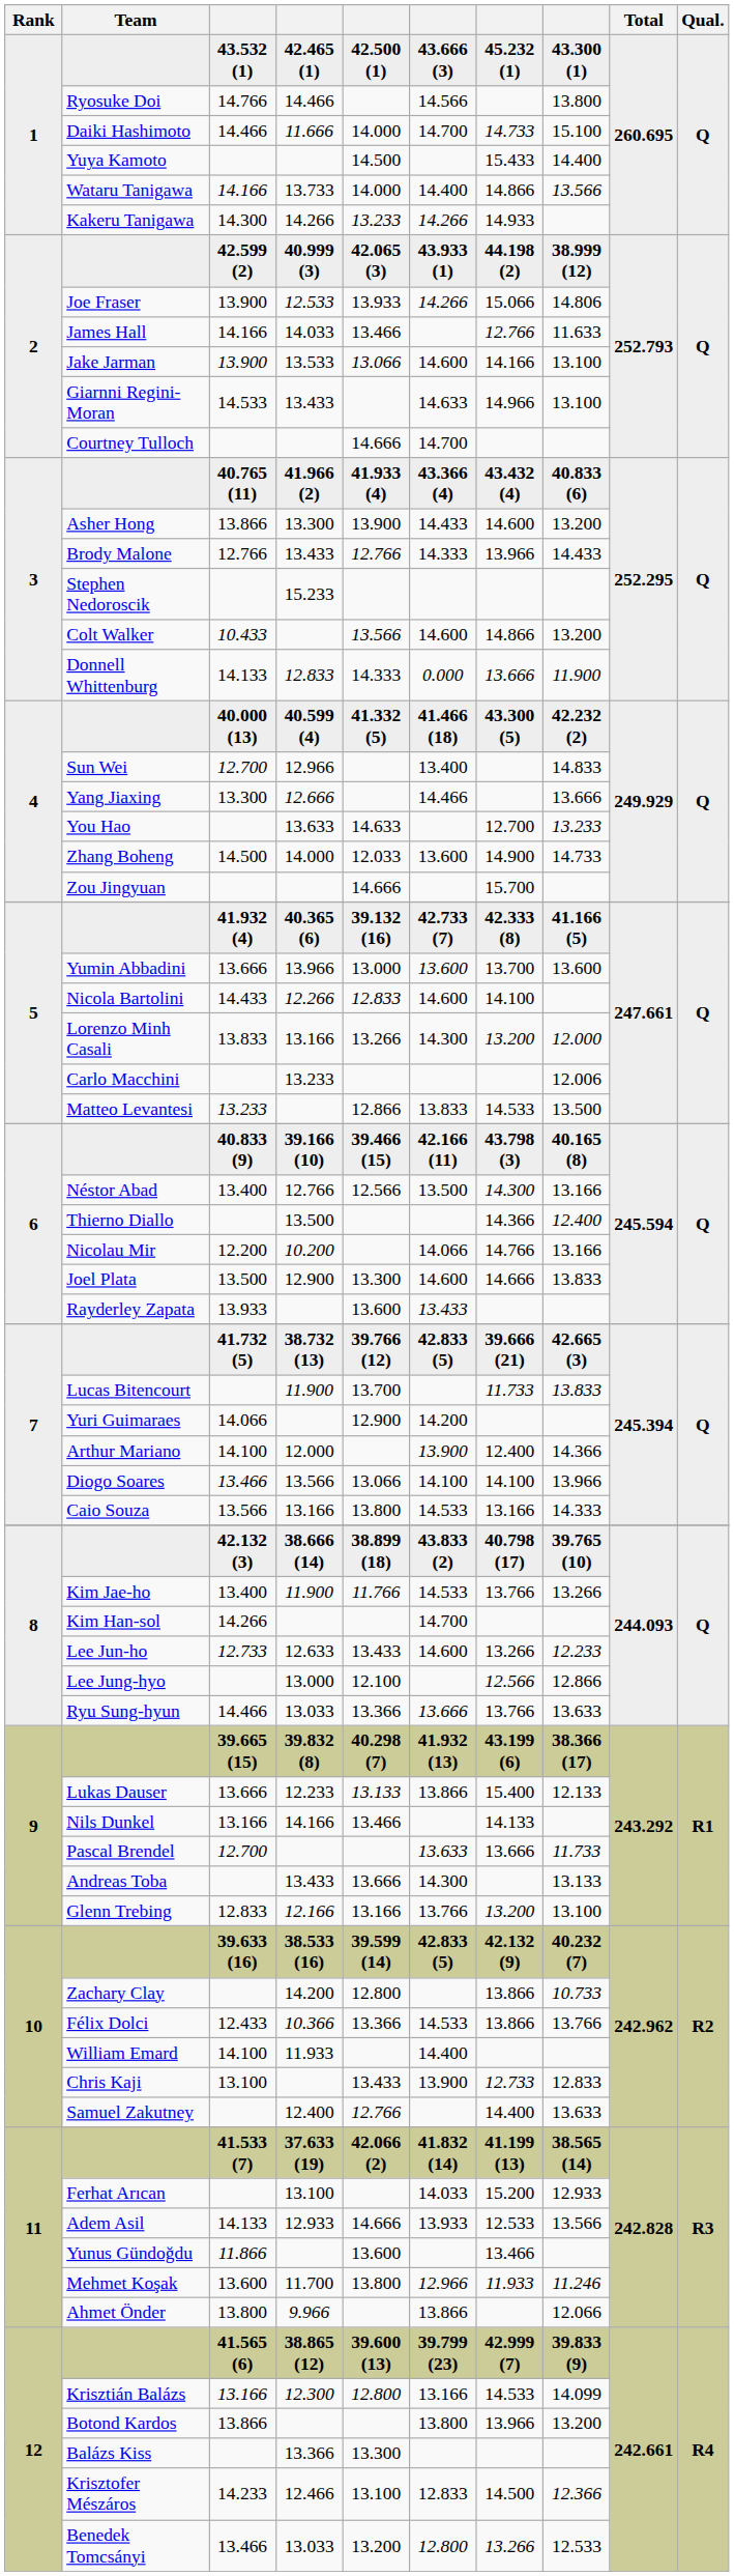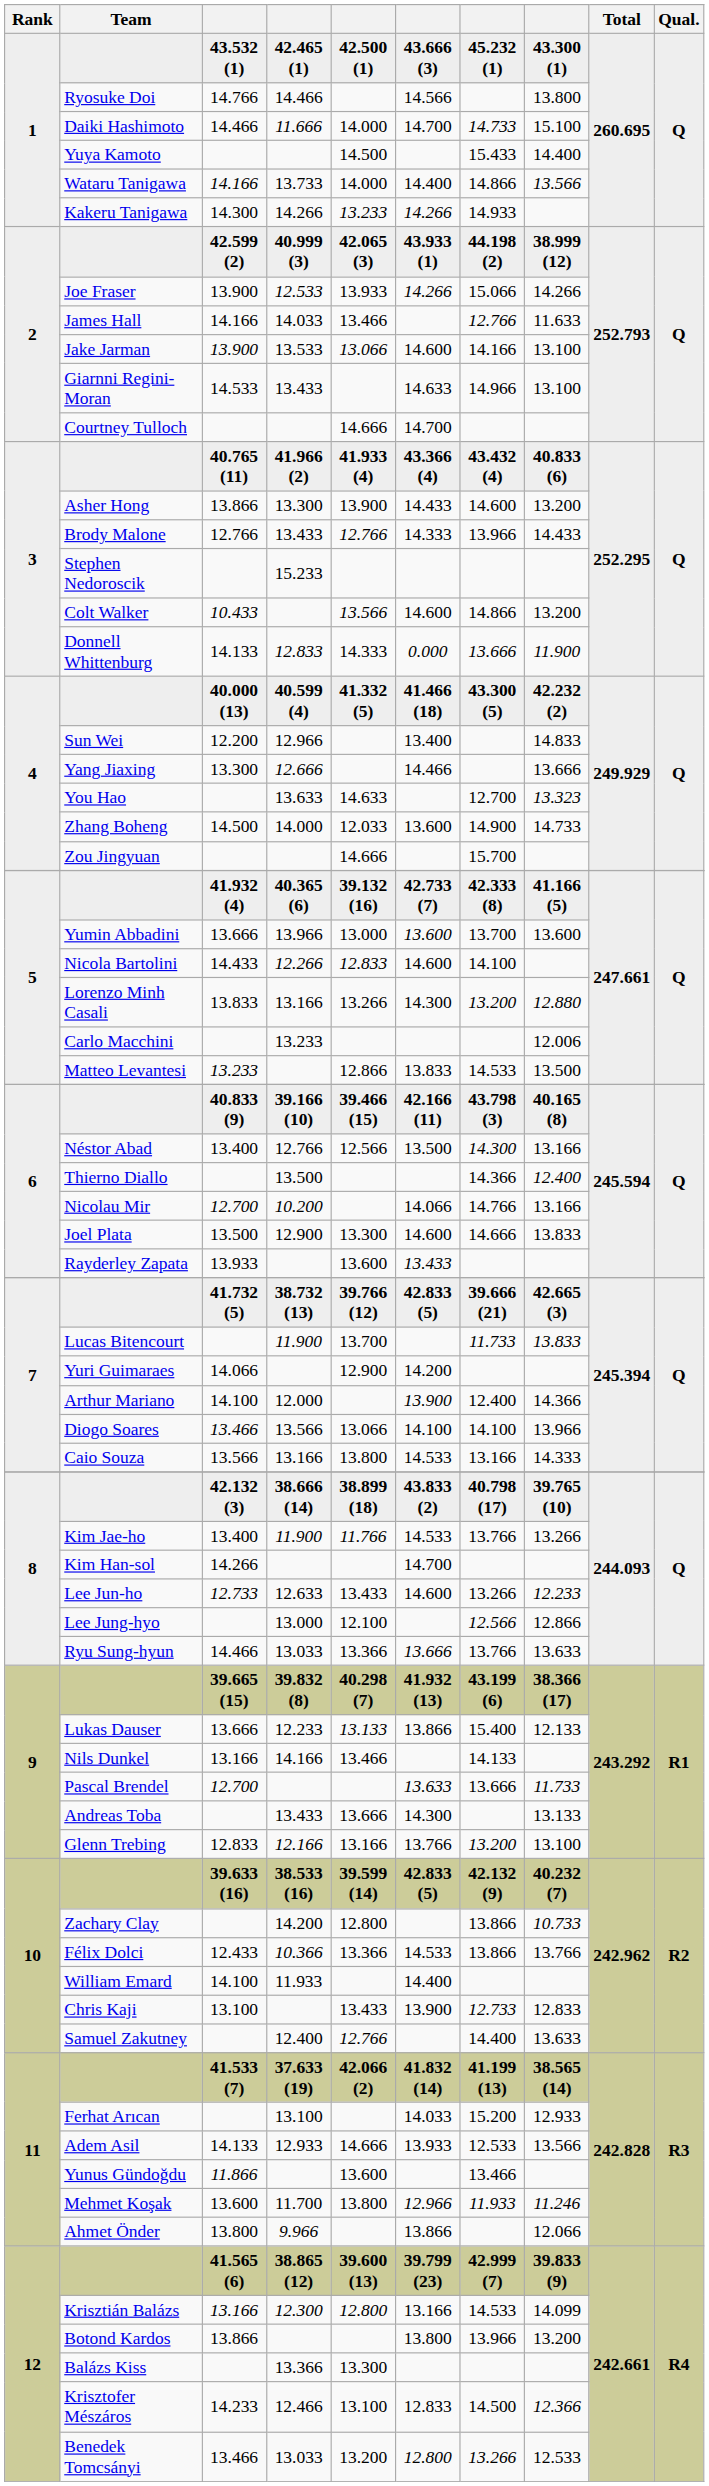Joe Fraser | column 8: 14.806 -> 14.266
Sun Wei | column 3: 12.700 -> 12.200
You Hao | column 8: 13.233 -> 13.323
Lorenzo Minh Casali | column 8: 12.000 -> 12.880
Nicolau Mir | column 3: 12.200 -> 12.700
